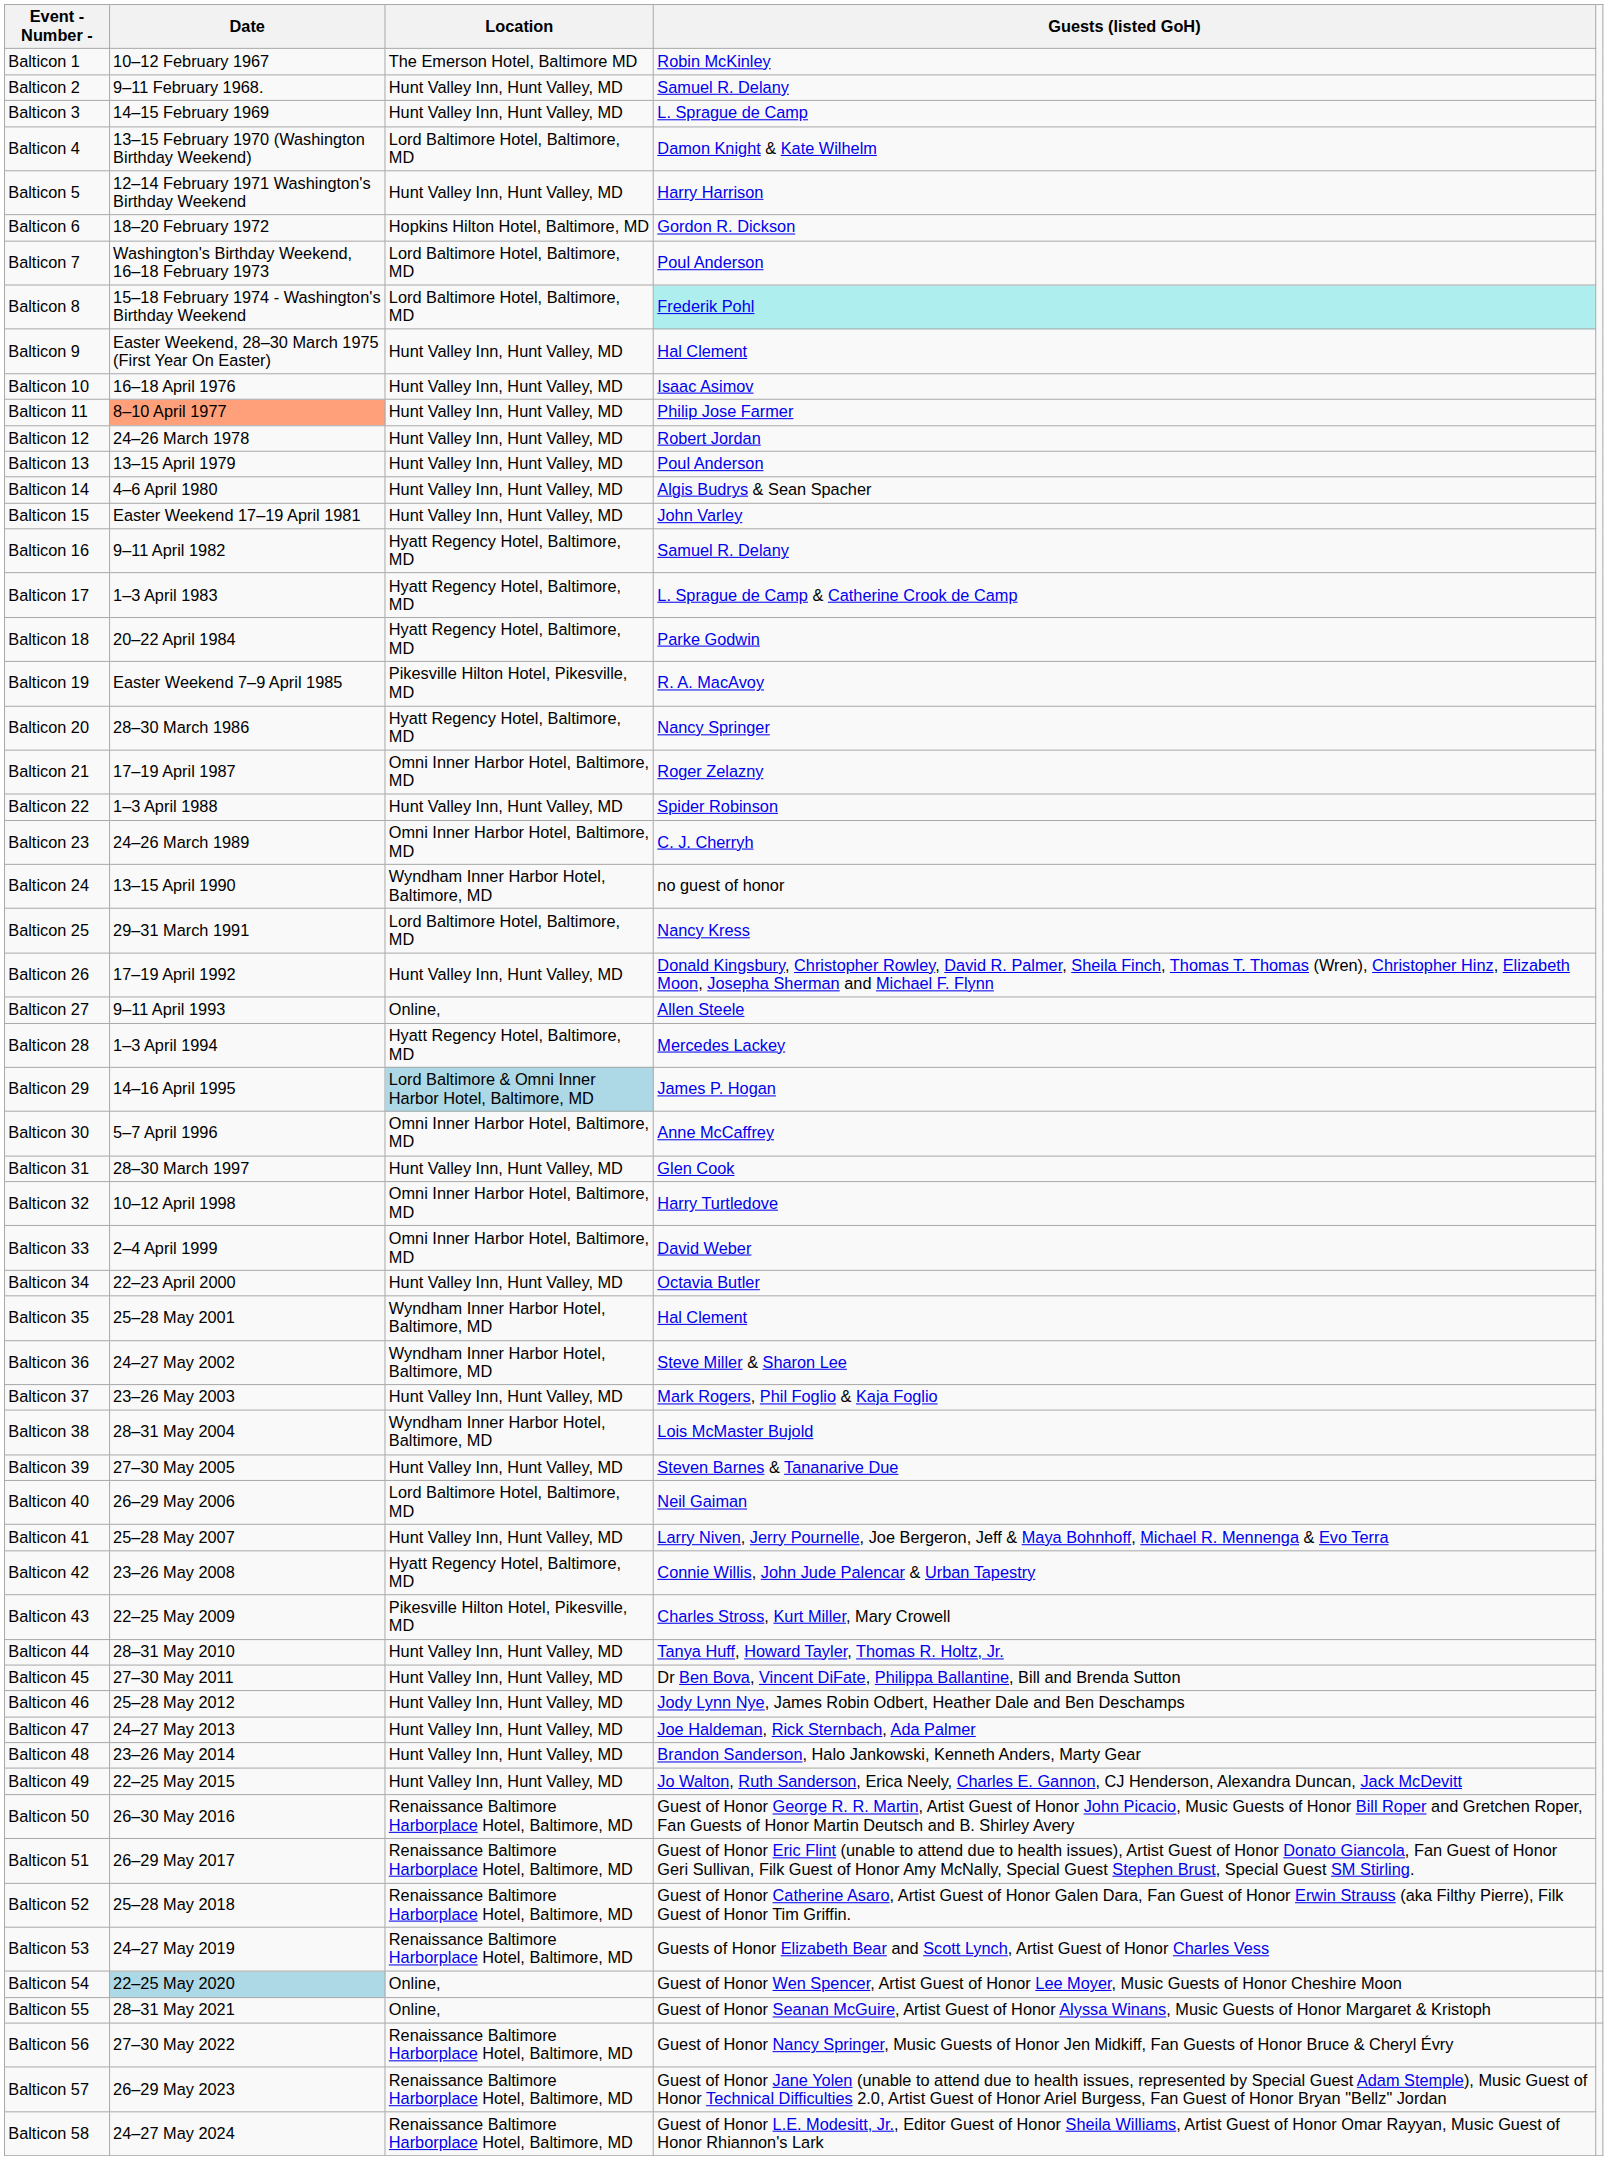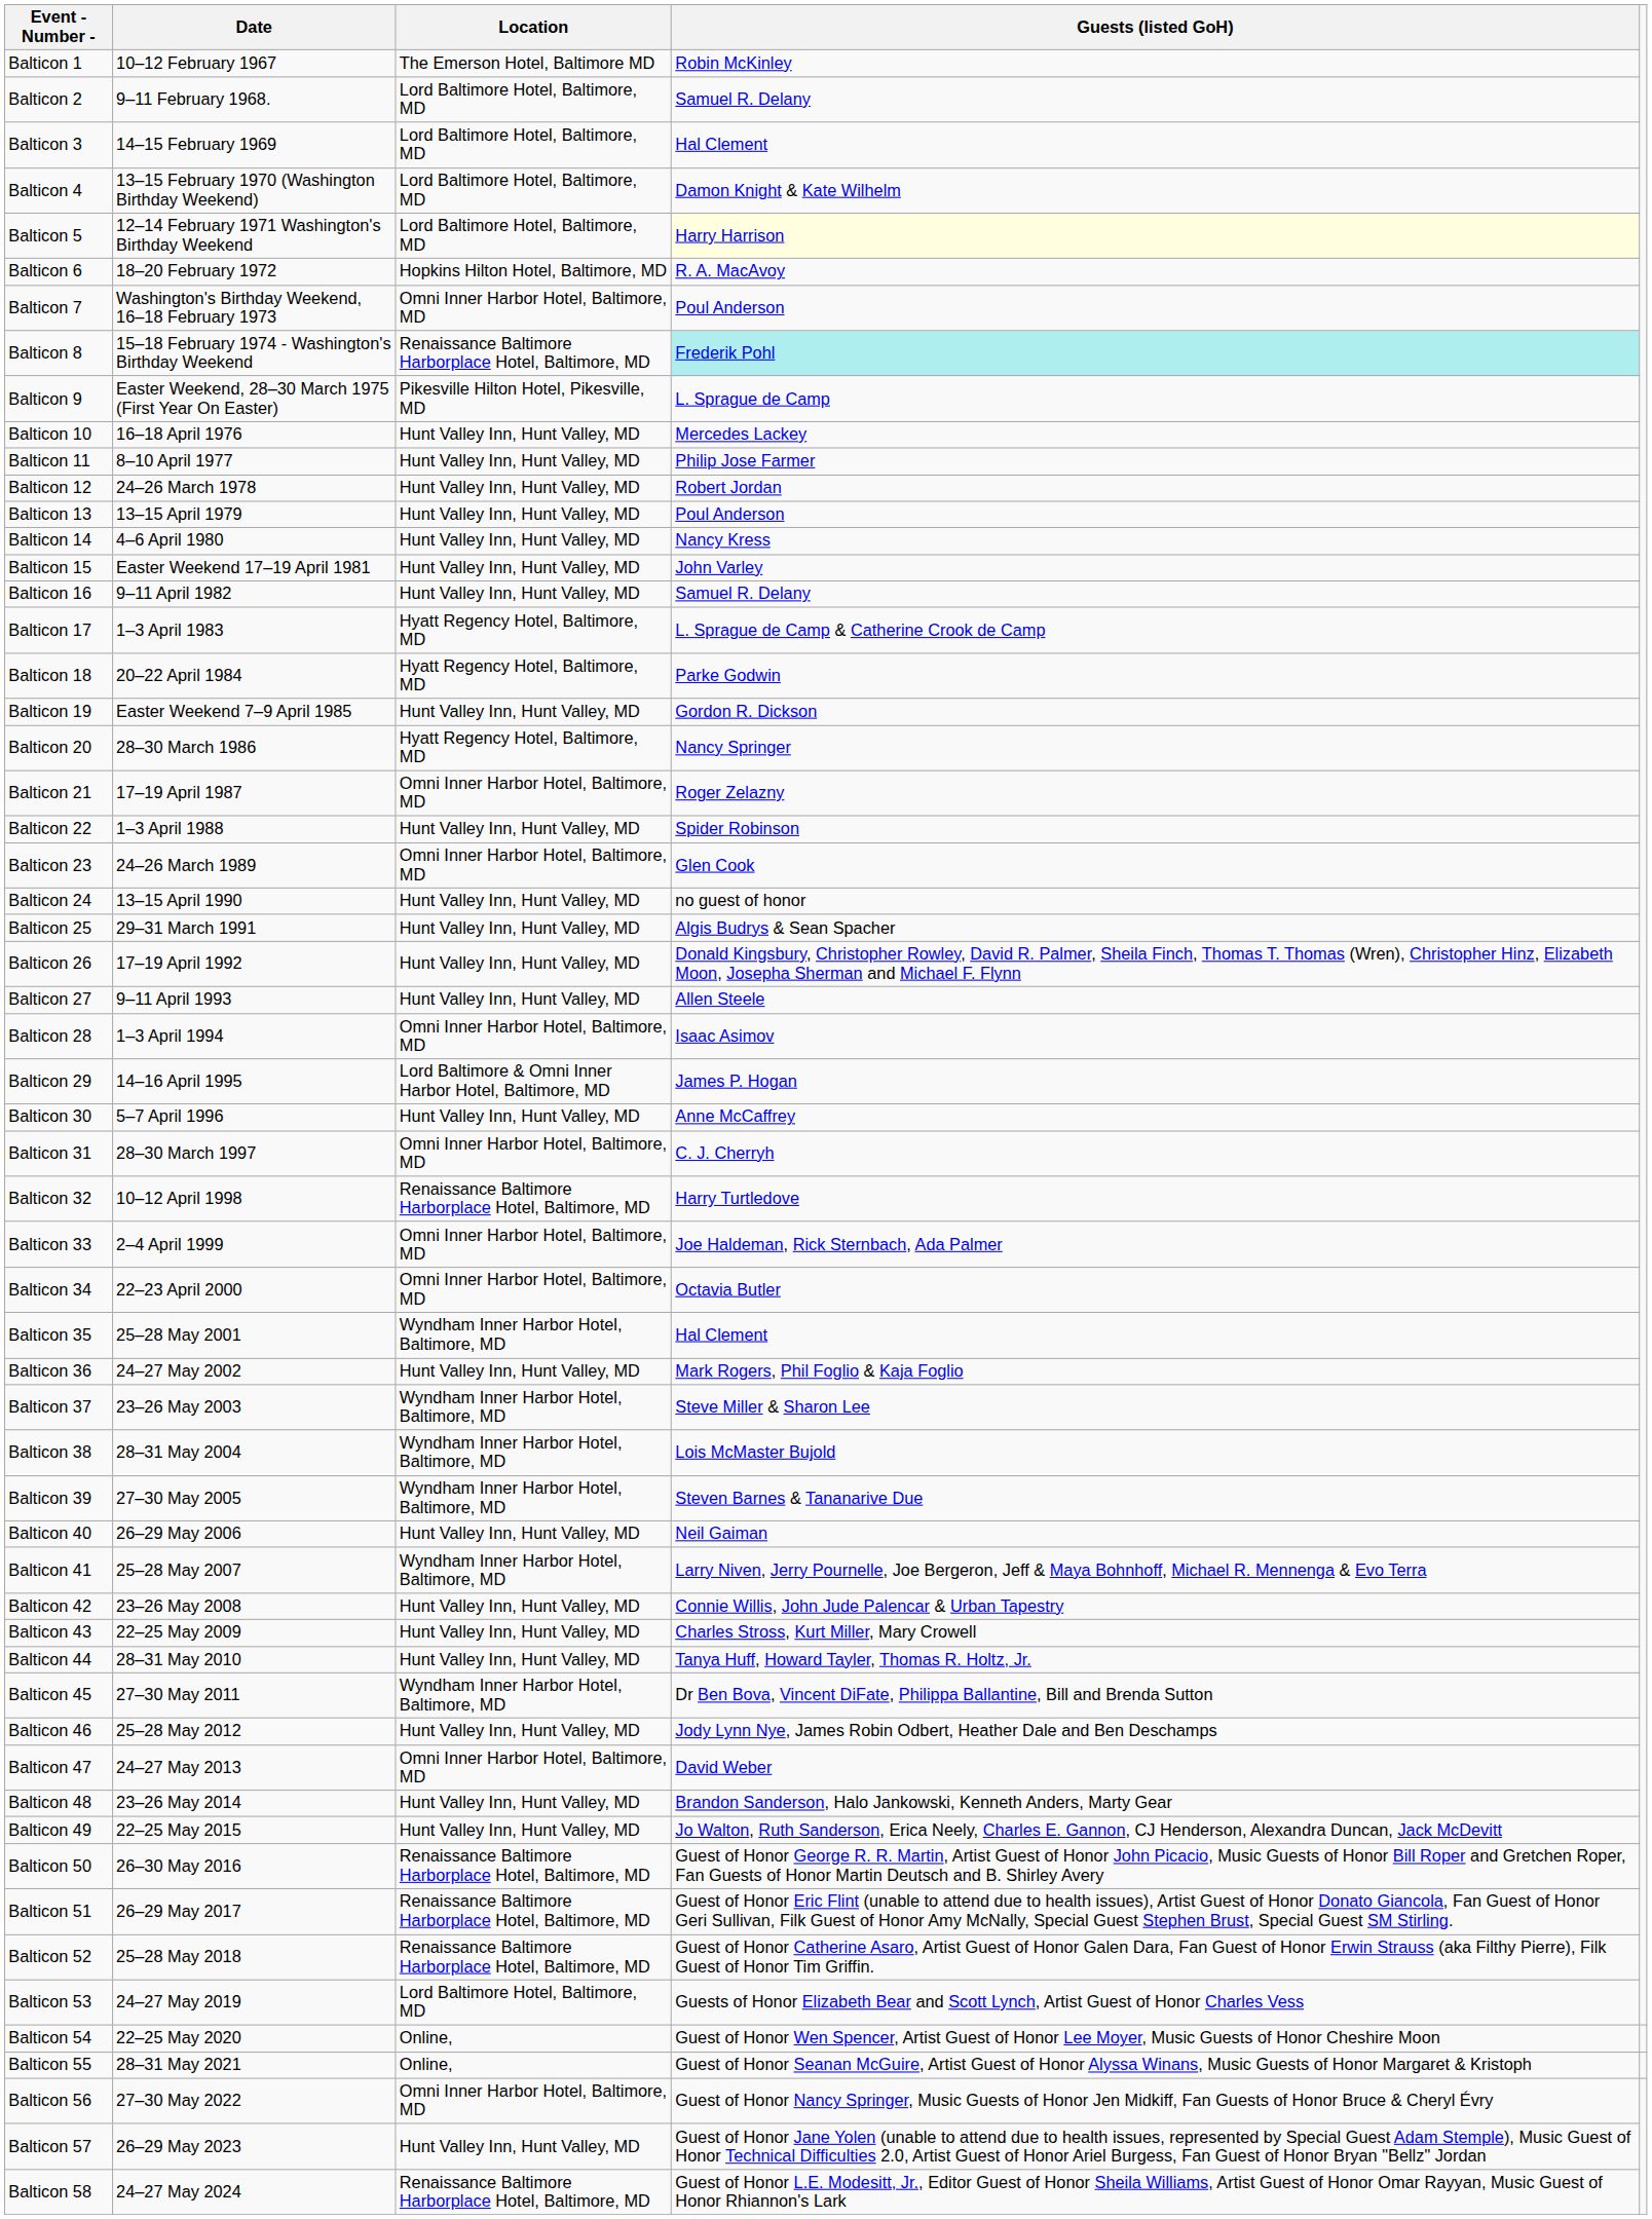Balticon 2 | Location: Hunt Valley Inn, Hunt Valley, MD -> Lord Baltimore Hotel, Baltimore, MD
Balticon 3 | Location: Hunt Valley Inn, Hunt Valley, MD -> Lord Baltimore Hotel, Baltimore, MD
Balticon 3 | Guests (listed GoH): L. Sprague de Camp -> Hal Clement
Balticon 5 | Location: Hunt Valley Inn, Hunt Valley, MD -> Lord Baltimore Hotel, Baltimore, MD
Balticon 5 | Guests (listed GoH): no background -> lightyellow background
Balticon 6 | Guests (listed GoH): Gordon R. Dickson -> R. A. MacAvoy
Balticon 7 | Location: Lord Baltimore Hotel, Baltimore, MD -> Omni Inner Harbor Hotel, Baltimore, MD
Balticon 8 | Location: Lord Baltimore Hotel, Baltimore, MD -> Renaissance Baltimore Harborplace Hotel, Baltimore, MD
Balticon 9 | Location: Hunt Valley Inn, Hunt Valley, MD -> Pikesville Hilton Hotel, Pikesville, MD
Balticon 9 | Guests (listed GoH): Hal Clement -> L. Sprague de Camp
Balticon 10 | Guests (listed GoH): Isaac Asimov -> Mercedes Lackey
Balticon 11 | Date: lightsalmon background -> no background
Balticon 14 | Guests (listed GoH): Algis Budrys & Sean Spacher -> Nancy Kress
Balticon 16 | Location: Hyatt Regency Hotel, Baltimore, MD -> Hunt Valley Inn, Hunt Valley, MD
Balticon 19 | Location: Pikesville Hilton Hotel, Pikesville, MD -> Hunt Valley Inn, Hunt Valley, MD
Balticon 19 | Guests (listed GoH): R. A. MacAvoy -> Gordon R. Dickson
Balticon 23 | Guests (listed GoH): C. J. Cherryh -> Glen Cook
Balticon 24 | Location: Wyndham Inner Harbor Hotel, Baltimore, MD -> Hunt Valley Inn, Hunt Valley, MD
Balticon 25 | Location: Lord Baltimore Hotel, Baltimore, MD -> Hunt Valley Inn, Hunt Valley, MD
Balticon 25 | Guests (listed GoH): Nancy Kress -> Algis Budrys & Sean Spacher
Balticon 27 | Location: Online, -> Hunt Valley Inn, Hunt Valley, MD
Balticon 28 | Location: Hyatt Regency Hotel, Baltimore, MD -> Omni Inner Harbor Hotel, Baltimore, MD
Balticon 28 | Guests (listed GoH): Mercedes Lackey -> Isaac Asimov
Balticon 29 | Location: lightblue background -> no background
Balticon 30 | Location: Omni Inner Harbor Hotel, Baltimore, MD -> Hunt Valley Inn, Hunt Valley, MD
Balticon 31 | Location: Hunt Valley Inn, Hunt Valley, MD -> Omni Inner Harbor Hotel, Baltimore, MD
Balticon 31 | Guests (listed GoH): Glen Cook -> C. J. Cherryh
Balticon 32 | Location: Omni Inner Harbor Hotel, Baltimore, MD -> Renaissance Baltimore Harborplace Hotel, Baltimore, MD
Balticon 33 | Guests (listed GoH): David Weber -> Joe Haldeman, Rick Sternbach, Ada Palmer
Balticon 34 | Location: Hunt Valley Inn, Hunt Valley, MD -> Omni Inner Harbor Hotel, Baltimore, MD
Balticon 36 | Location: Wyndham Inner Harbor Hotel, Baltimore, MD -> Hunt Valley Inn, Hunt Valley, MD
Balticon 36 | Guests (listed GoH): Steve Miller & Sharon Lee -> Mark Rogers, Phil Foglio & Kaja Foglio
Balticon 37 | Location: Hunt Valley Inn, Hunt Valley, MD -> Wyndham Inner Harbor Hotel, Baltimore, MD
Balticon 37 | Guests (listed GoH): Mark Rogers, Phil Foglio & Kaja Foglio -> Steve Miller & Sharon Lee
Balticon 39 | Location: Hunt Valley Inn, Hunt Valley, MD -> Wyndham Inner Harbor Hotel, Baltimore, MD
Balticon 40 | Location: Lord Baltimore Hotel, Baltimore, MD -> Hunt Valley Inn, Hunt Valley, MD
Balticon 41 | Location: Hunt Valley Inn, Hunt Valley, MD -> Wyndham Inner Harbor Hotel, Baltimore, MD
Balticon 42 | Location: Hyatt Regency Hotel, Baltimore, MD -> Hunt Valley Inn, Hunt Valley, MD
Balticon 43 | Location: Pikesville Hilton Hotel, Pikesville, MD -> Hunt Valley Inn, Hunt Valley, MD
Balticon 45 | Location: Hunt Valley Inn, Hunt Valley, MD -> Wyndham Inner Harbor Hotel, Baltimore, MD
Balticon 47 | Location: Hunt Valley Inn, Hunt Valley, MD -> Omni Inner Harbor Hotel, Baltimore, MD
Balticon 47 | Guests (listed GoH): Joe Haldeman, Rick Sternbach, Ada Palmer -> David Weber
Balticon 53 | Location: Renaissance Baltimore Harborplace Hotel, Baltimore, MD -> Lord Baltimore Hotel, Baltimore, MD
Balticon 54 | Date: lightblue background -> no background
Balticon 56 | Location: Renaissance Baltimore Harborplace Hotel, Baltimore, MD -> Omni Inner Harbor Hotel, Baltimore, MD
Balticon 57 | Location: Renaissance Baltimore Harborplace Hotel, Baltimore, MD -> Hunt Valley Inn, Hunt Valley, MD
